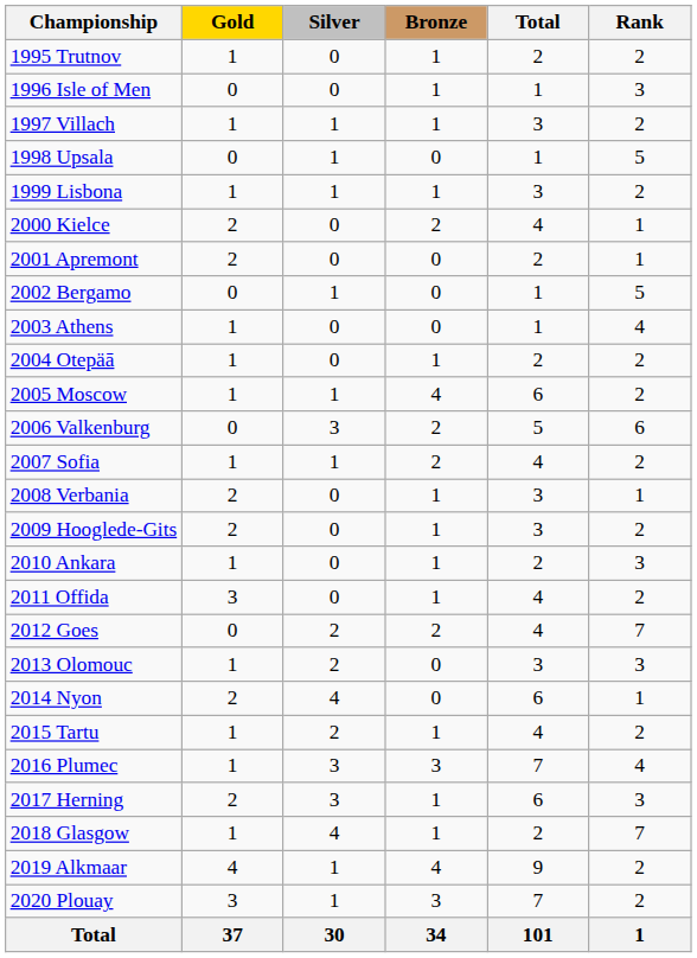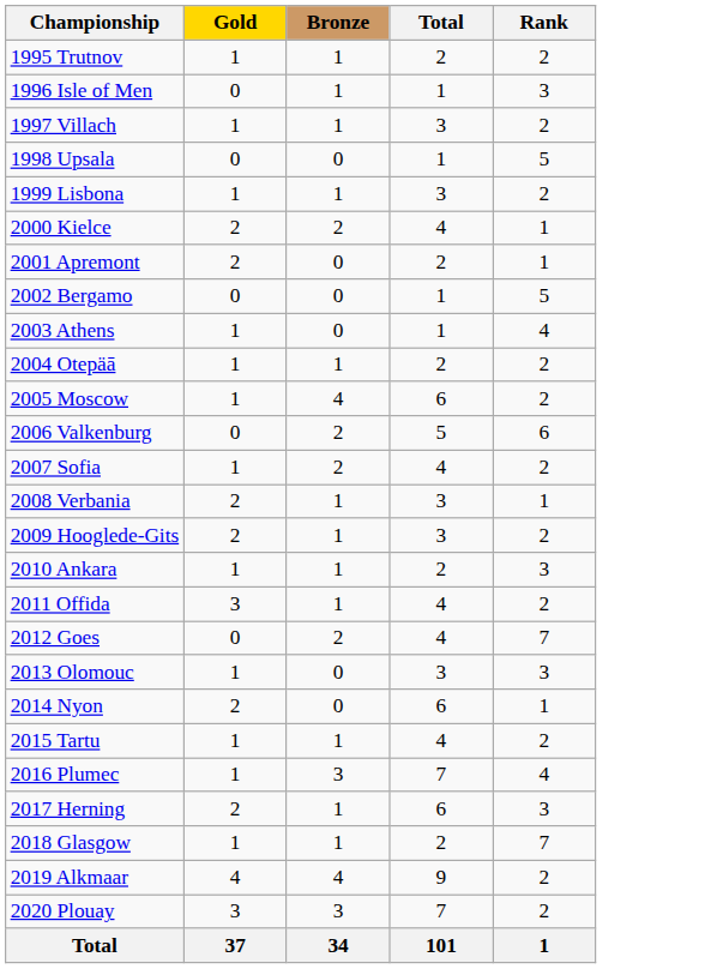- column: Silver | 0 | 0 | 1 | 1 | 1 | 0 | 0 | 1 | 0 | 0 | 1 | 3 | 1 | 0 | 0 | 0 | 0 | 2 | 2 | 4 | 2 | 3 | 3 | 4 | 1 | 1 | 30
